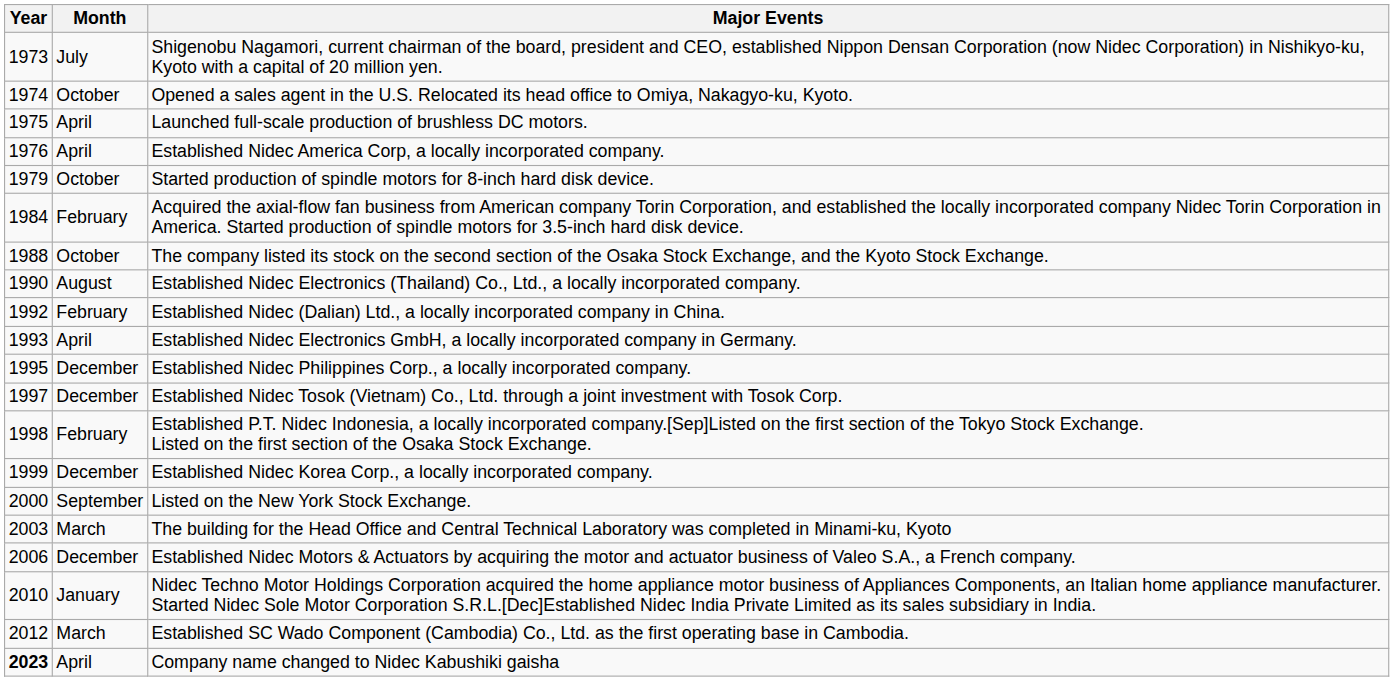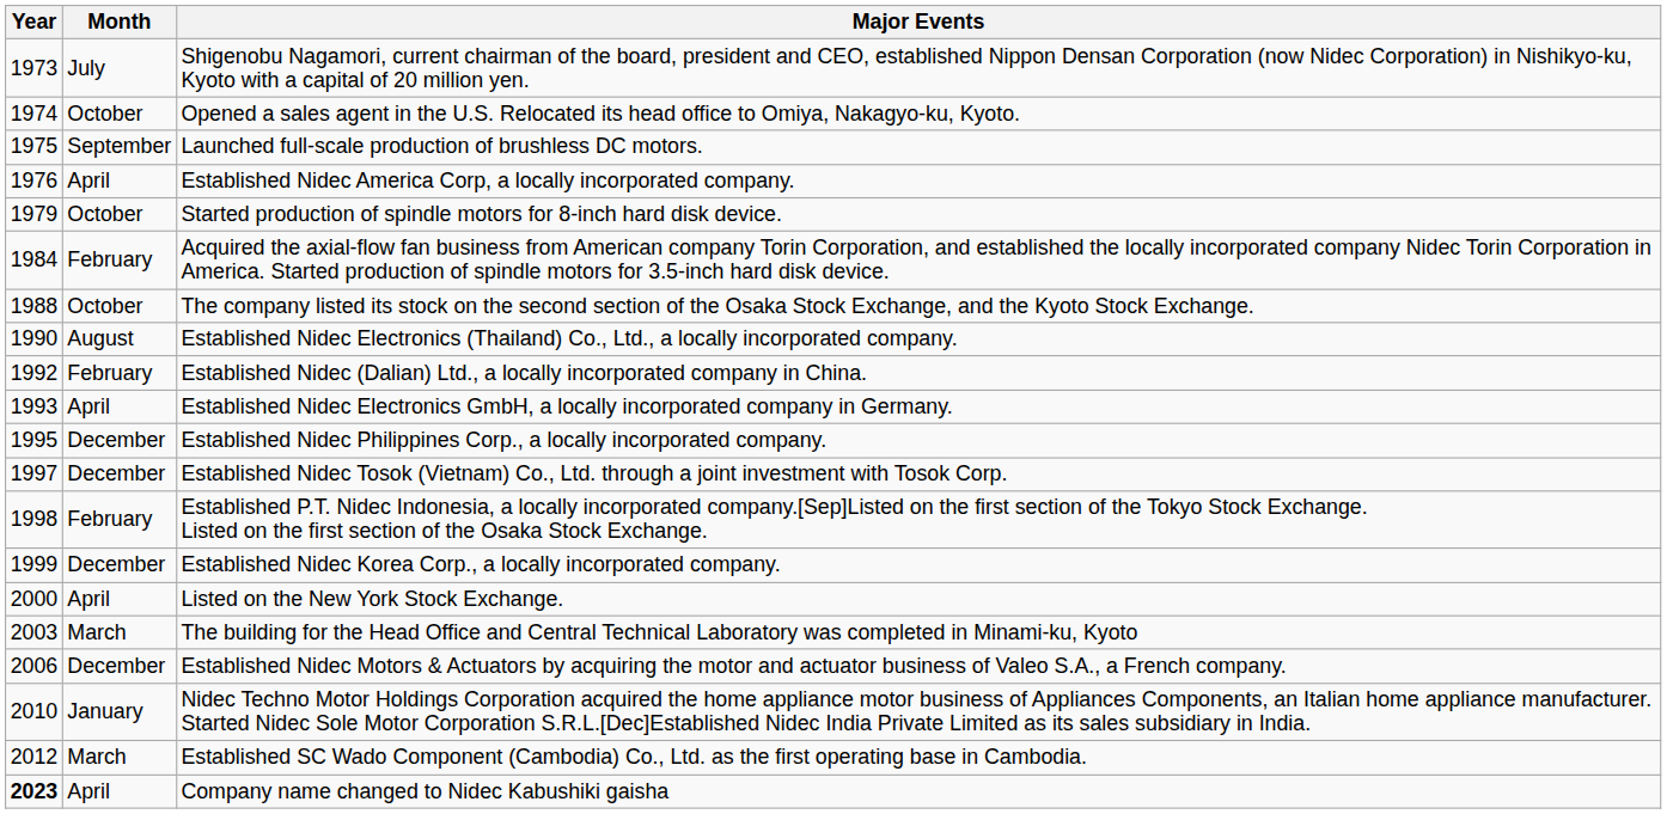Launched full-scale production of brushless DC motors. | Month: April -> September
Listed on the New York Stock Exchange. | Month: September -> April
